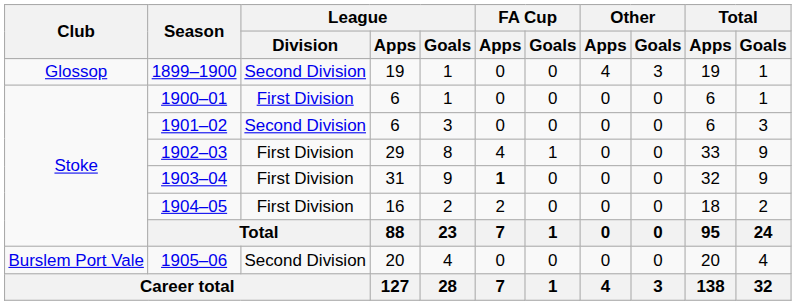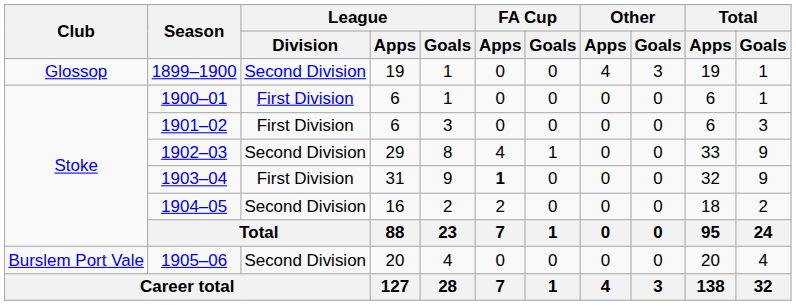1901–02 | League / Division: Second Division -> First Division
1902–03 | League / Division: First Division -> Second Division
1904–05 | League / Division: First Division -> Second Division
